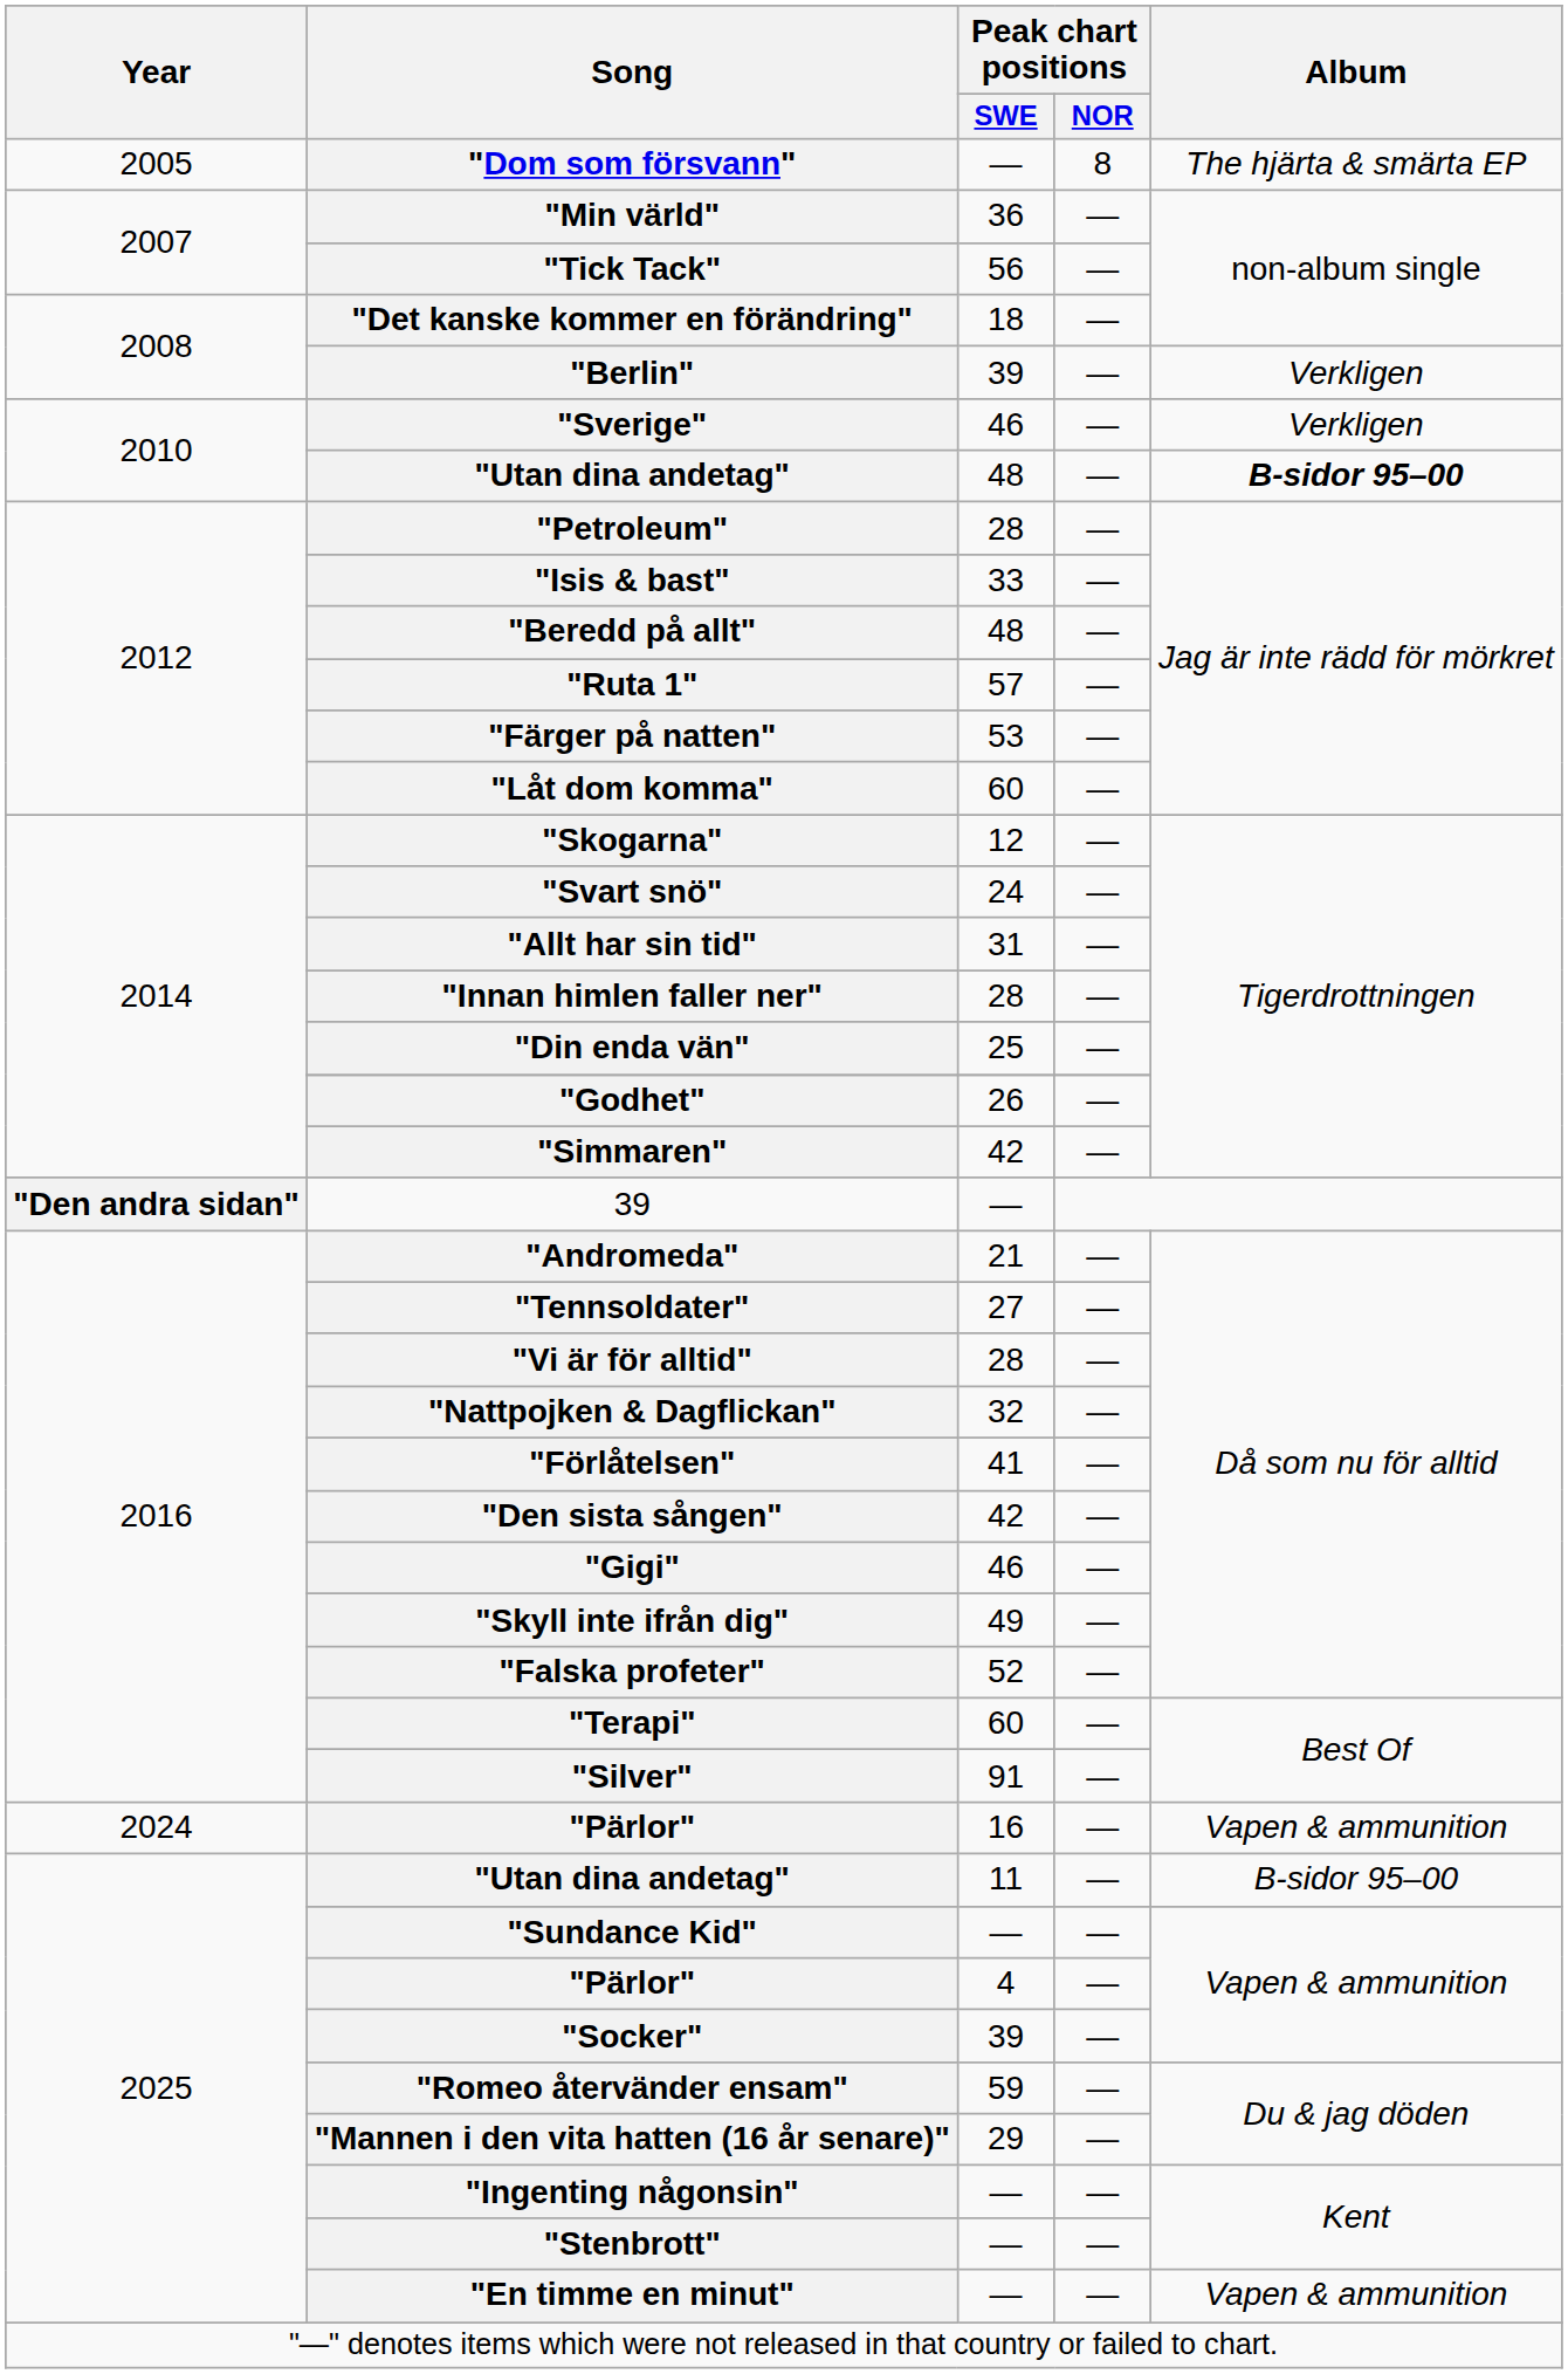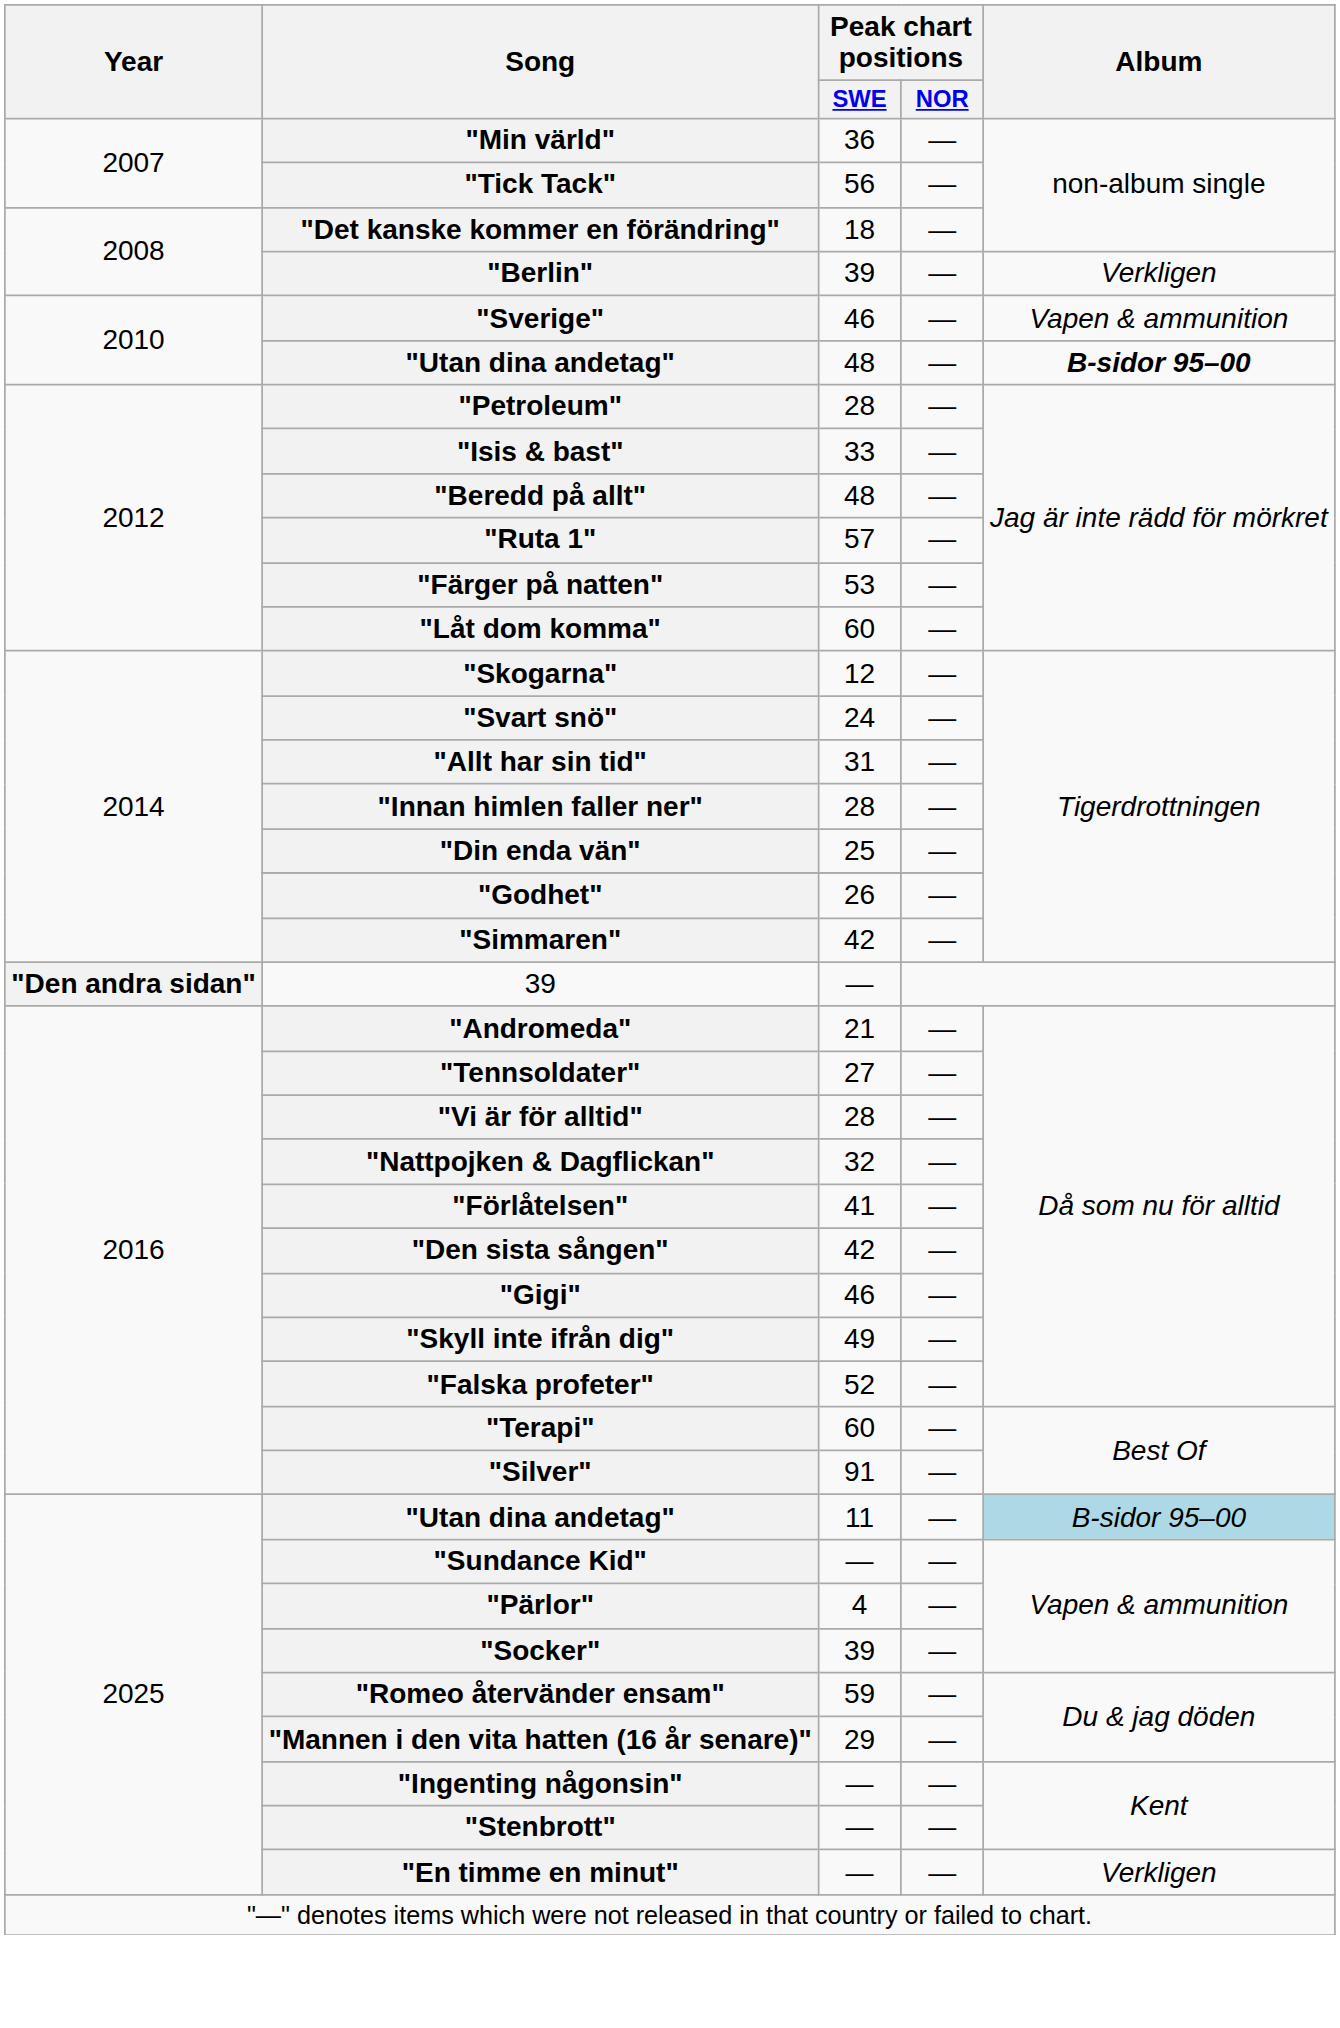- row: 2005 | "Dom som försvann" | — | 8 | The hjärta & smärta EP
"Sverige" | Album: Verkligen -> Vapen & ammunition
- row: 2024 | "Pärlor" | 16 | — | Vapen & ammunition
"Utan dina andetag" / 11 | Album: no background -> lightblue background
"En timme en minut" | Album: Vapen & ammunition -> Verkligen
